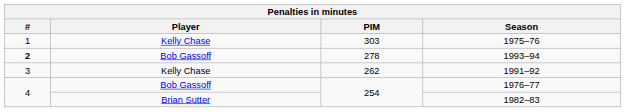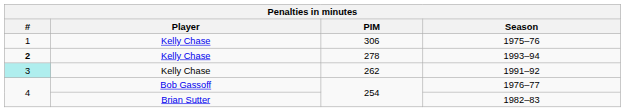1975–76 | PIM: 303 -> 306
1993–94 | Player: Bob Gassoff -> Kelly Chase
1991–92 | #: no background -> paleturquoise background
